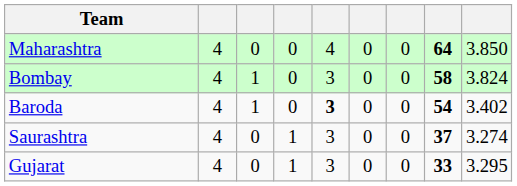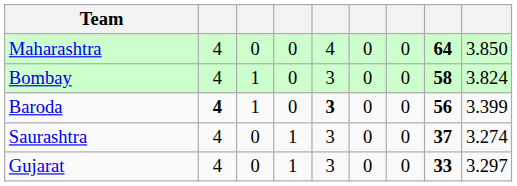Baroda | column 2: normal -> bold
Baroda | column 8: 54 -> 56
Baroda | column 9: 3.402 -> 3.399
Gujarat | column 9: 3.295 -> 3.297
